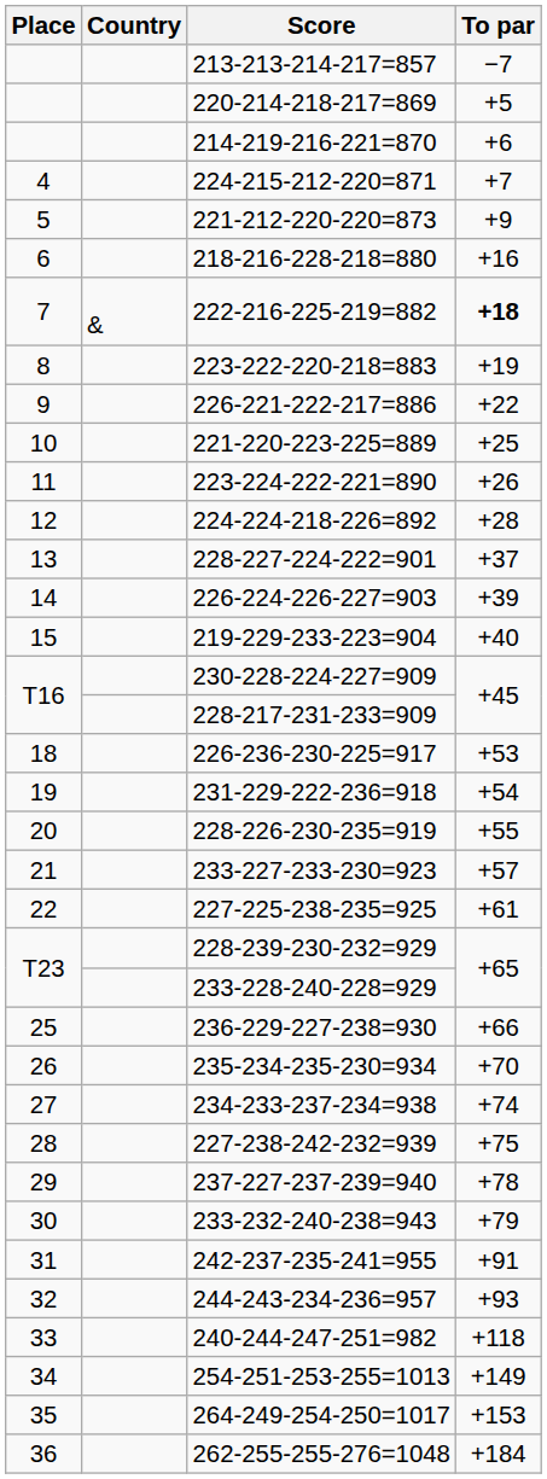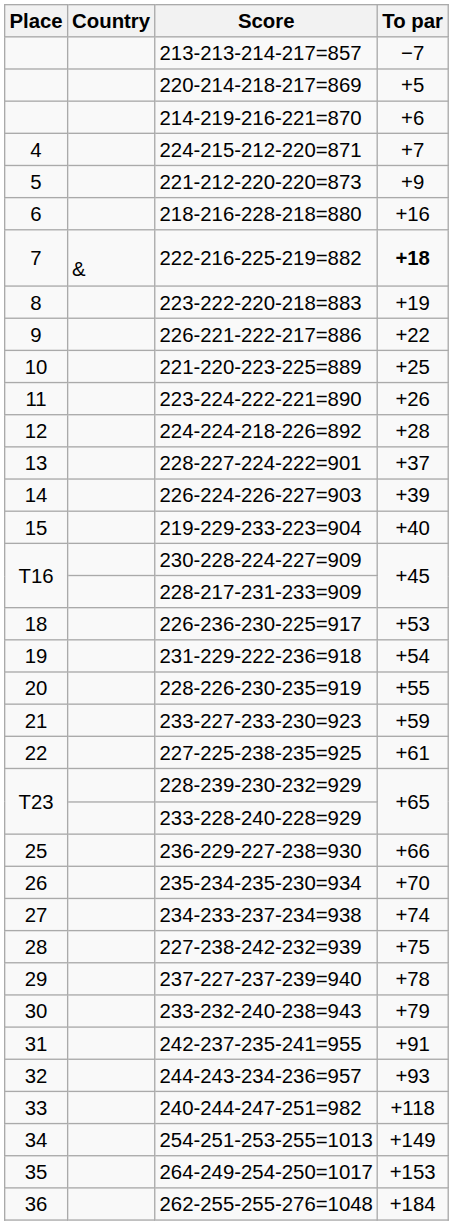233-227-233-230=923 | To par: +57 -> +59
